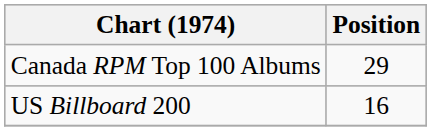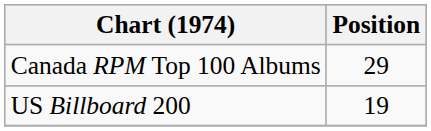US Billboard 200 | Position: 16 -> 19
